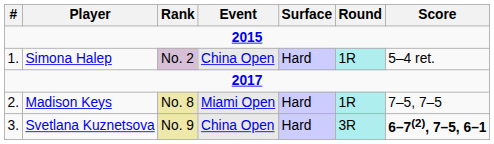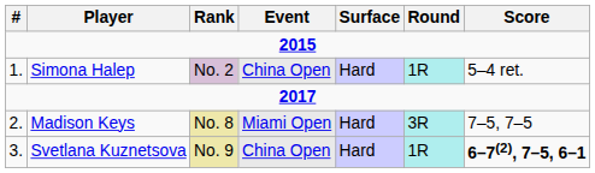Madison Keys | Round: 1R -> 3R
Svetlana Kuznetsova | Round: 3R -> 1R
